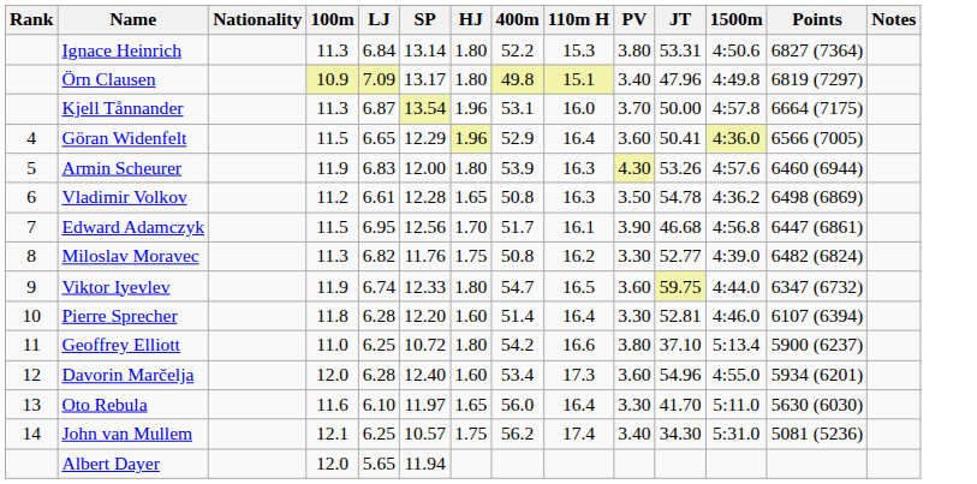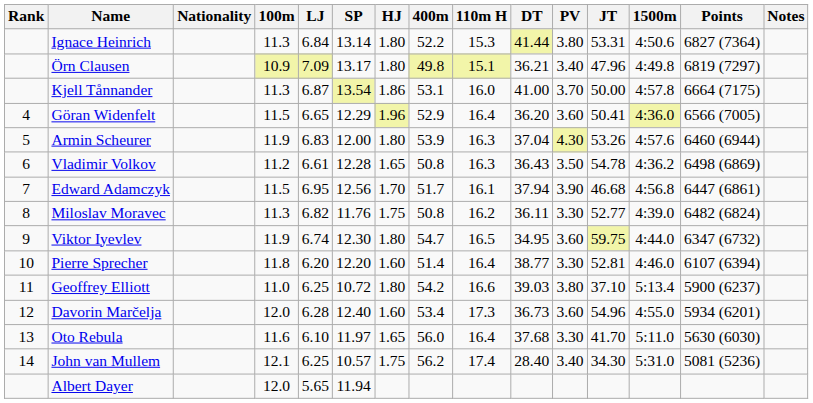+ column: DT | 41.44 | 36.21 | 41.00 | 36.20 | 37.04 | 36.43 | 37.94 | 36.11 | 34.95 | 38.77 | 39.03 | 36.73 | 37.68 | 28.40
Kjell Tånnander | HJ: 1.96 -> 1.86
Viktor Iyevlev | SP: 12.33 -> 12.30
Pierre Sprecher | LJ: 6.28 -> 6.20
